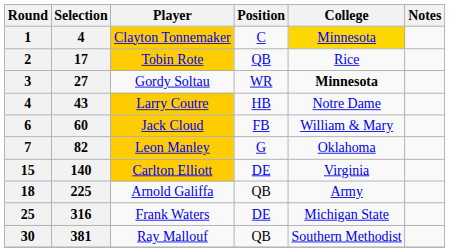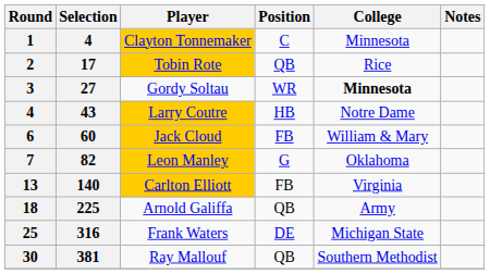Clayton Tonnemaker | College: gold background -> no background
Carlton Elliott | Round: 15 -> 13
Carlton Elliott | Position: DE -> FB
